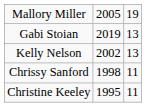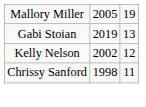Kelly Nelson | column 3: 13 -> 12
- row: Christine Keeley | 1995 | 11
